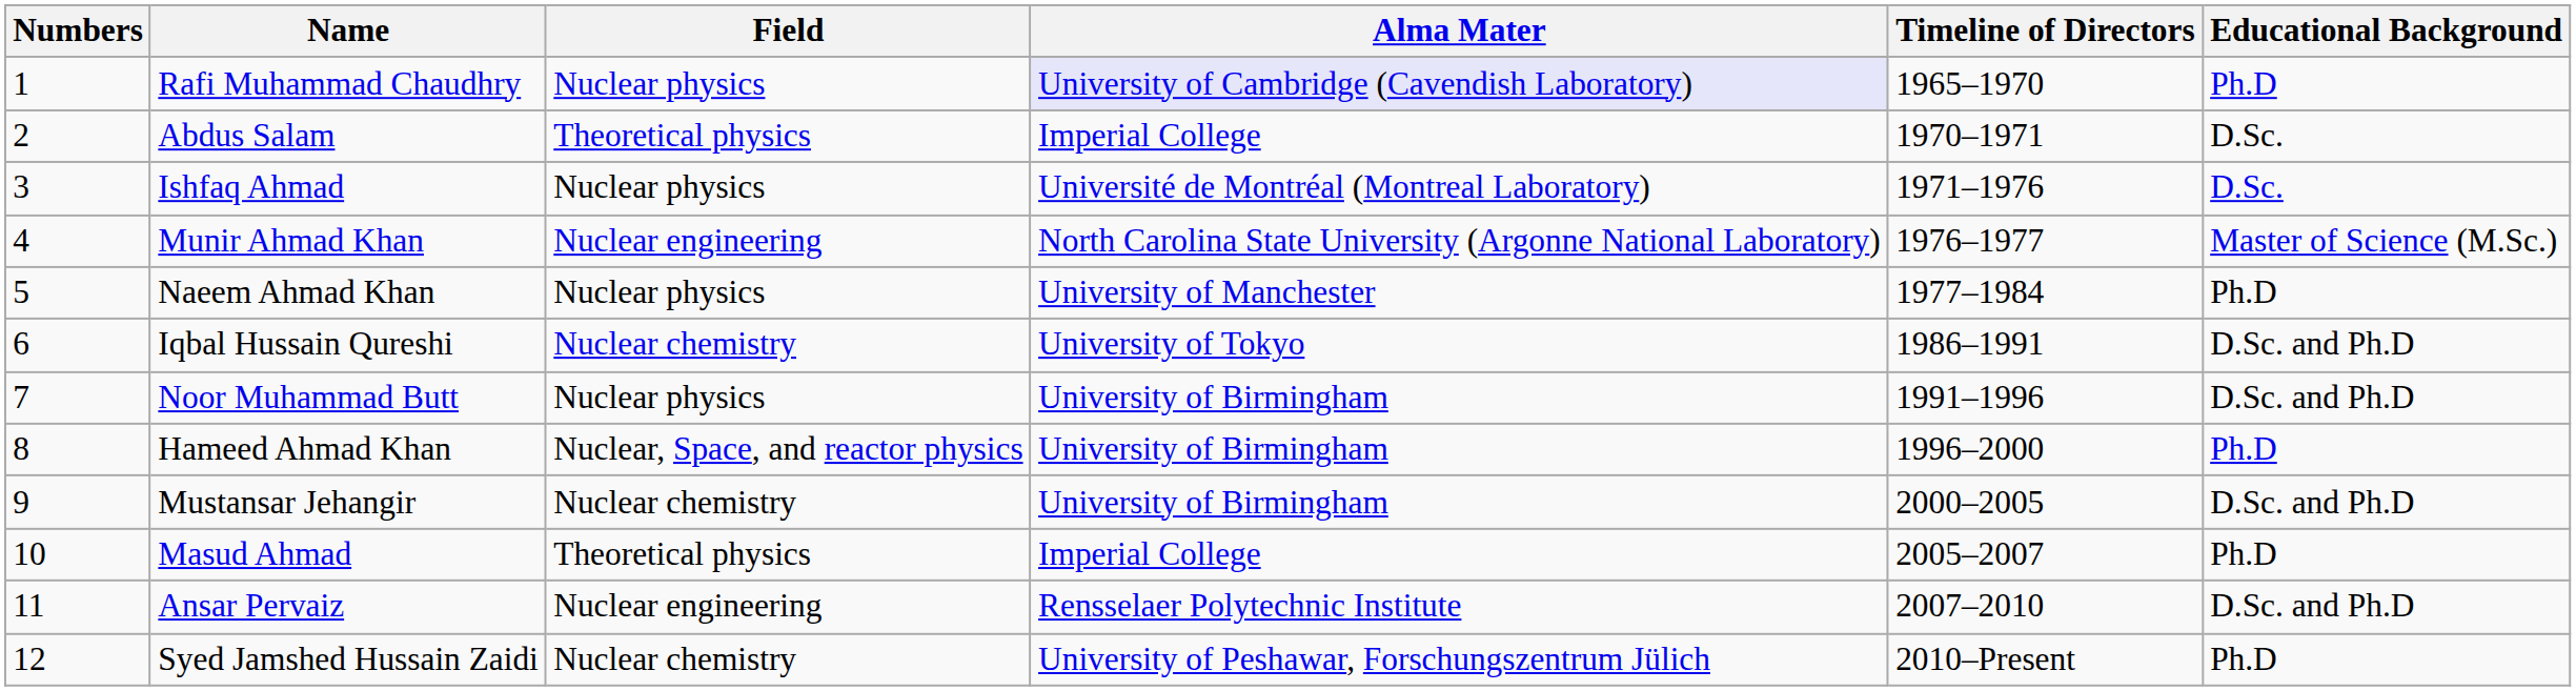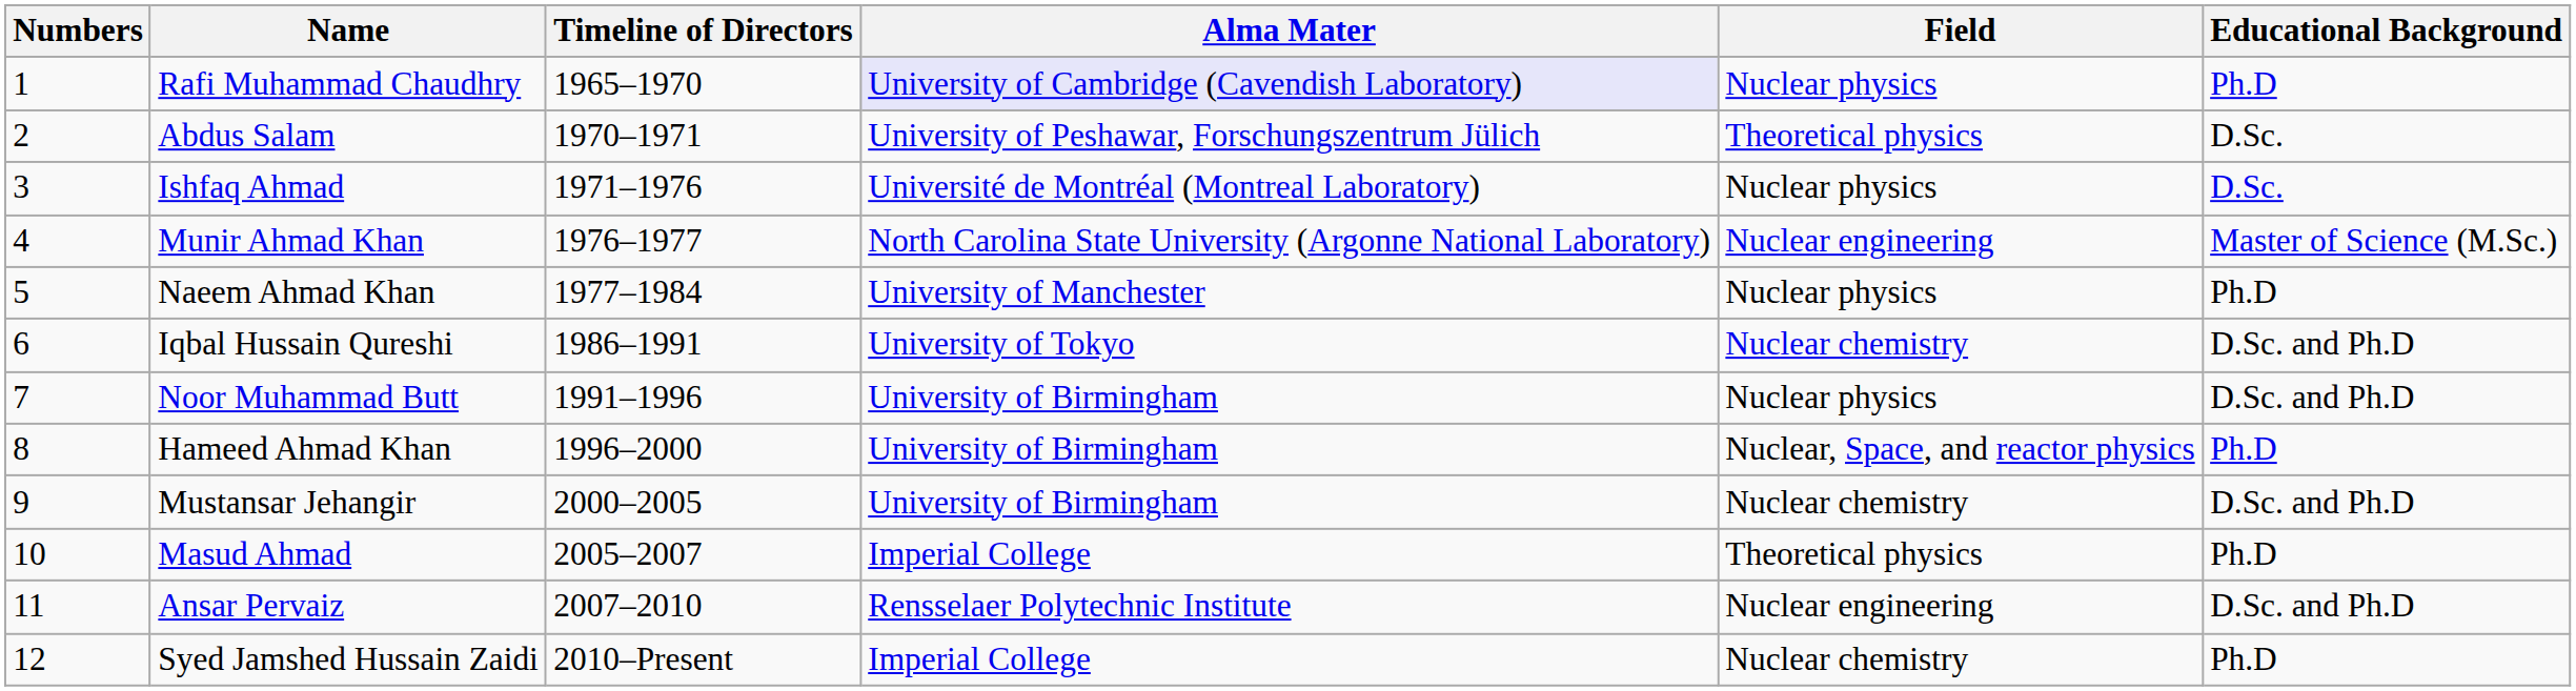columns swapped: Timeline of Directors <-> Field
Abdus Salam | Alma Mater: Imperial College -> University of Peshawar, Forschungszentrum Jülich
Syed Jamshed Hussain Zaidi | Alma Mater: University of Peshawar, Forschungszentrum Jülich -> Imperial College
